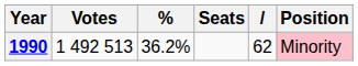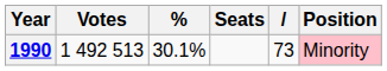1990 | %: 36.2% -> 30.1%
1990 | column 5: 62 -> 73
